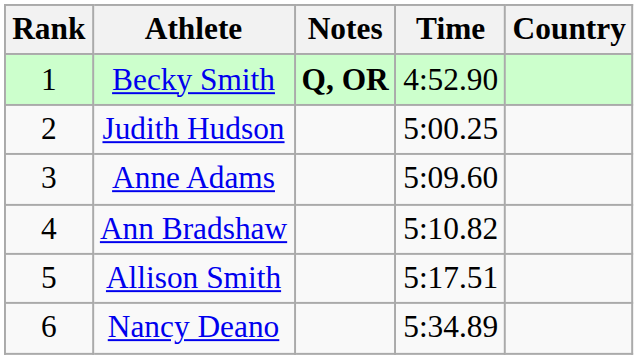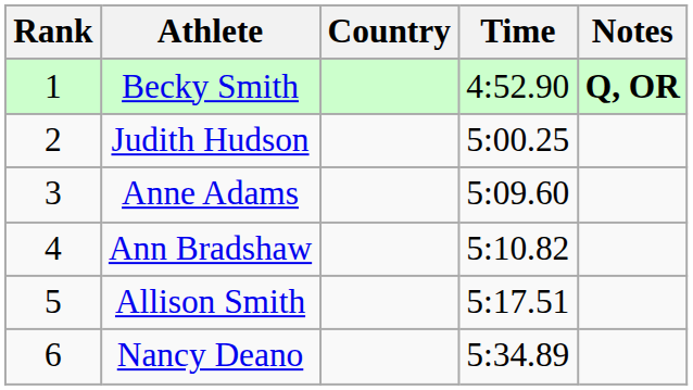columns swapped: Country <-> Notes
